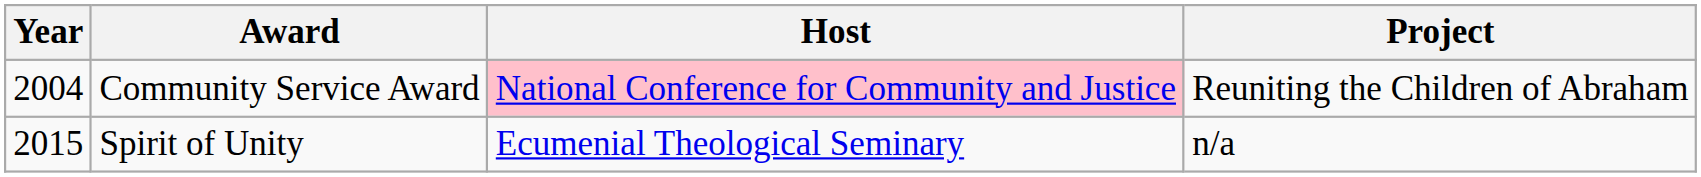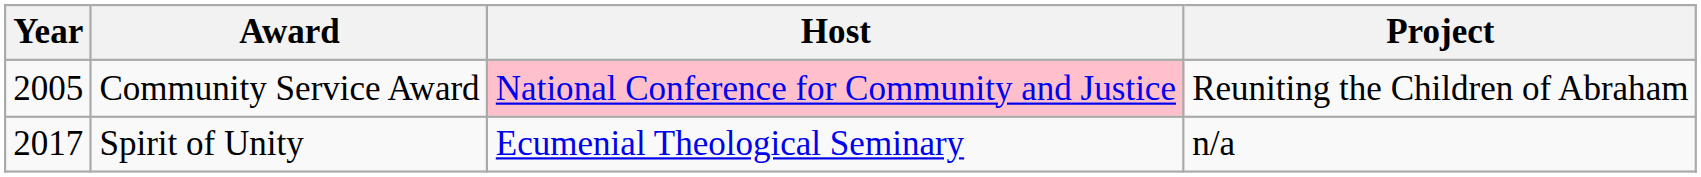Community Service Award | Year: 2004 -> 2005
Spirit of Unity | Year: 2015 -> 2017
